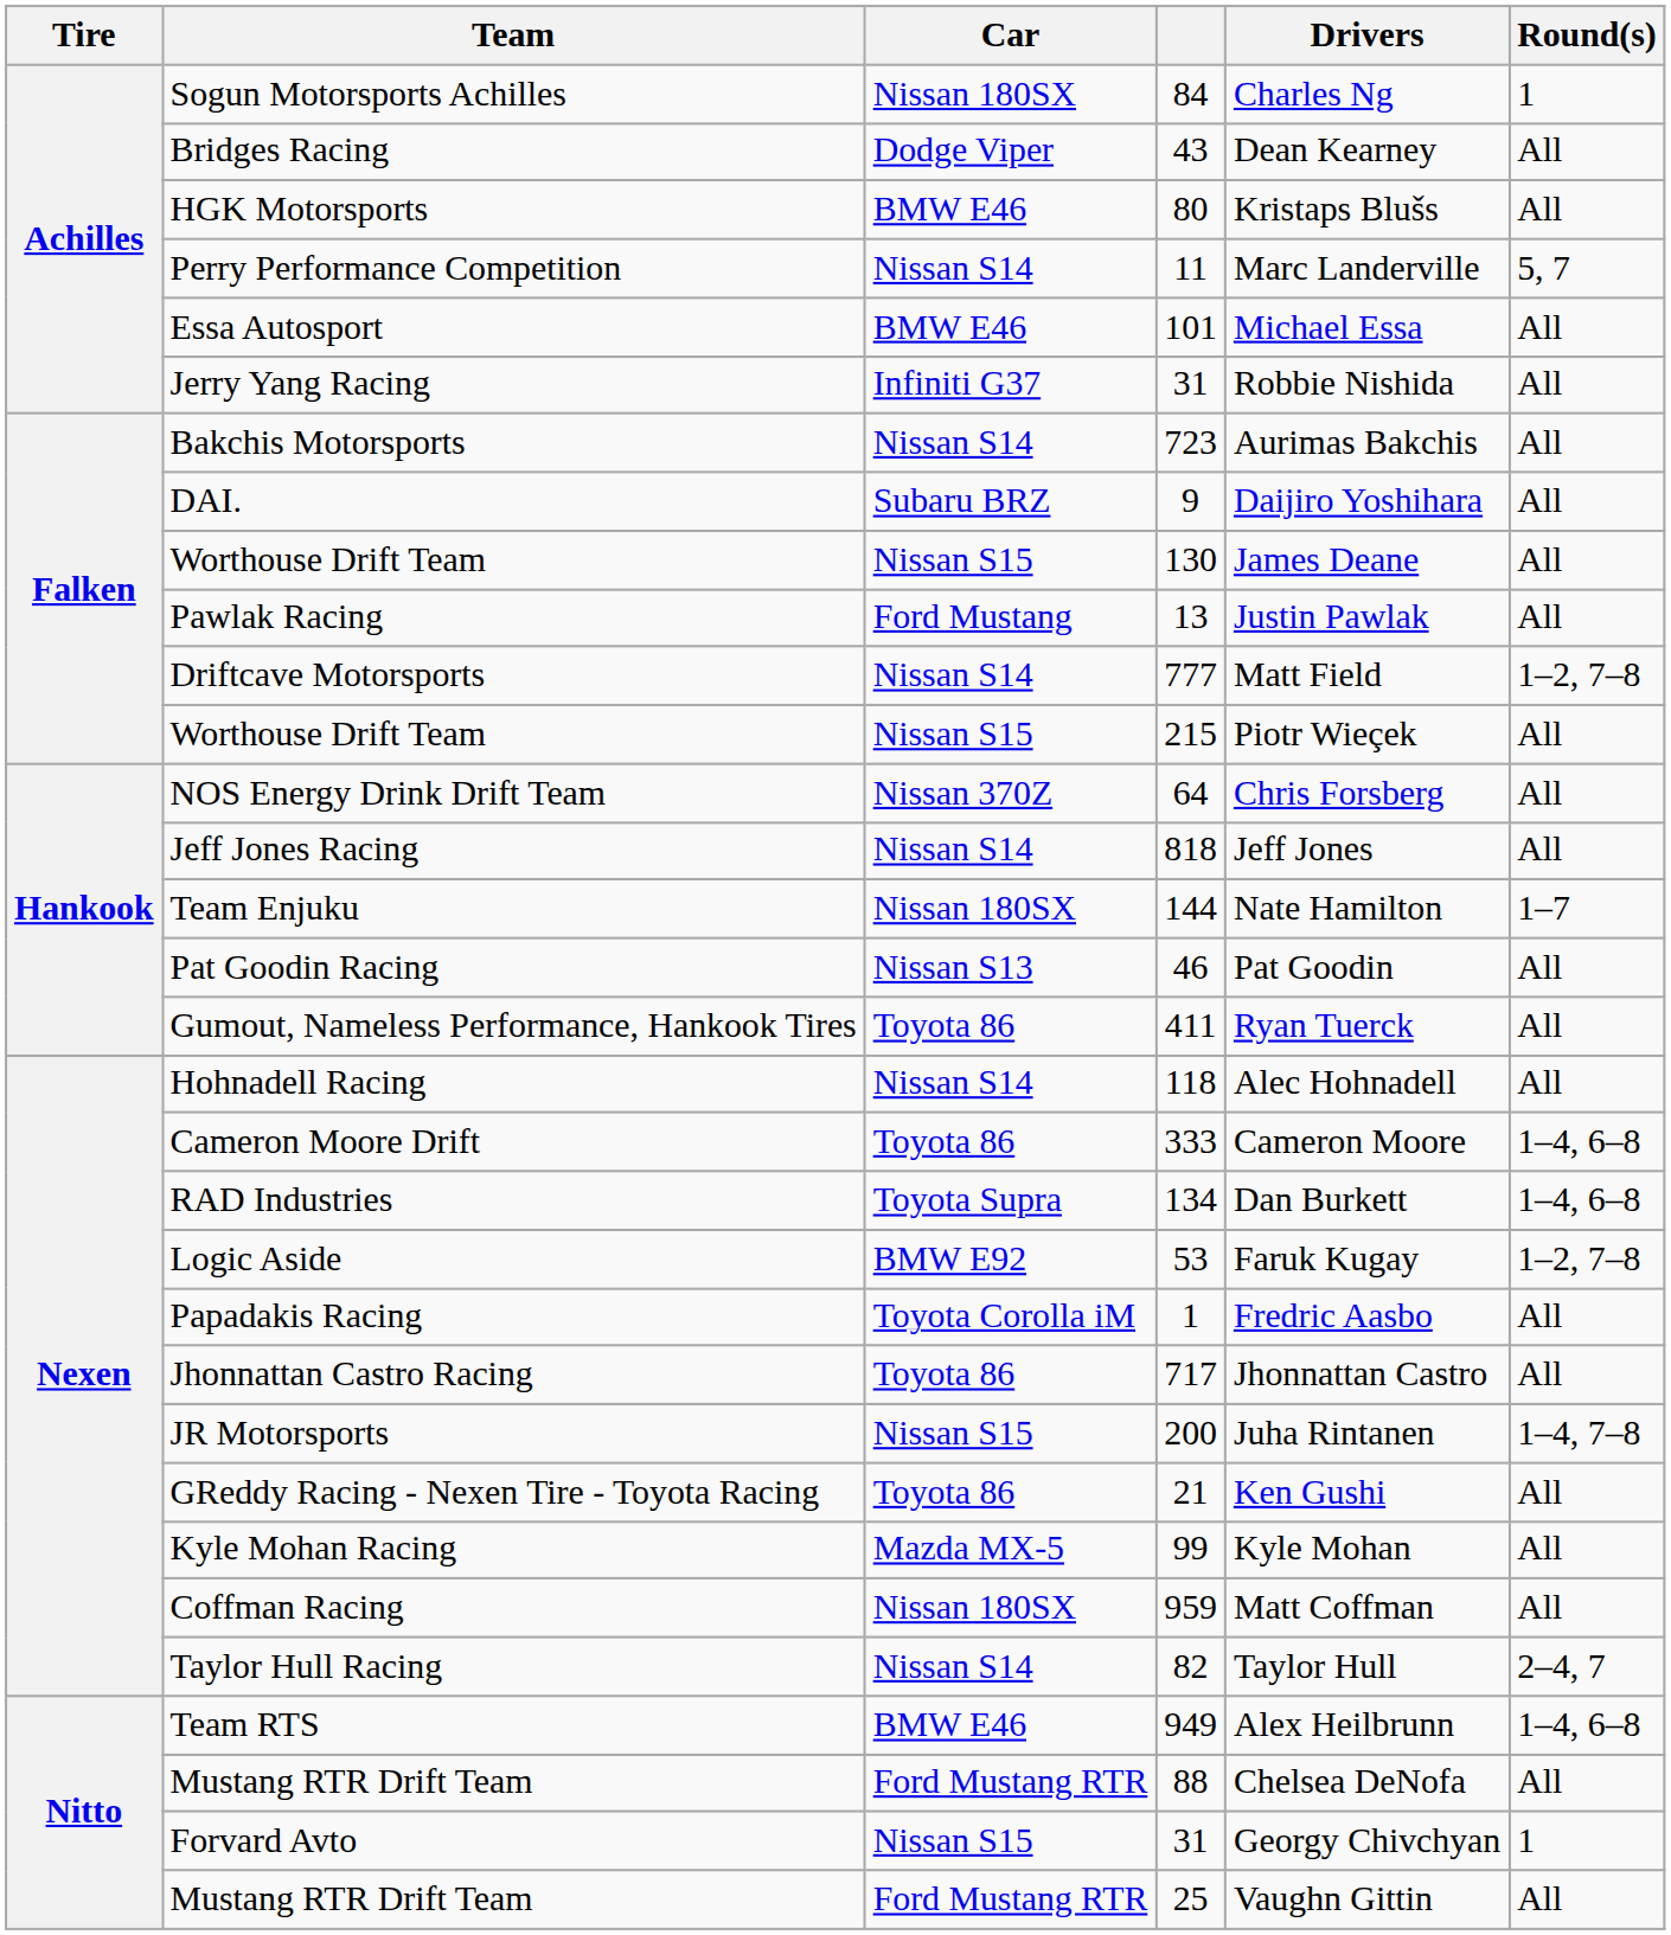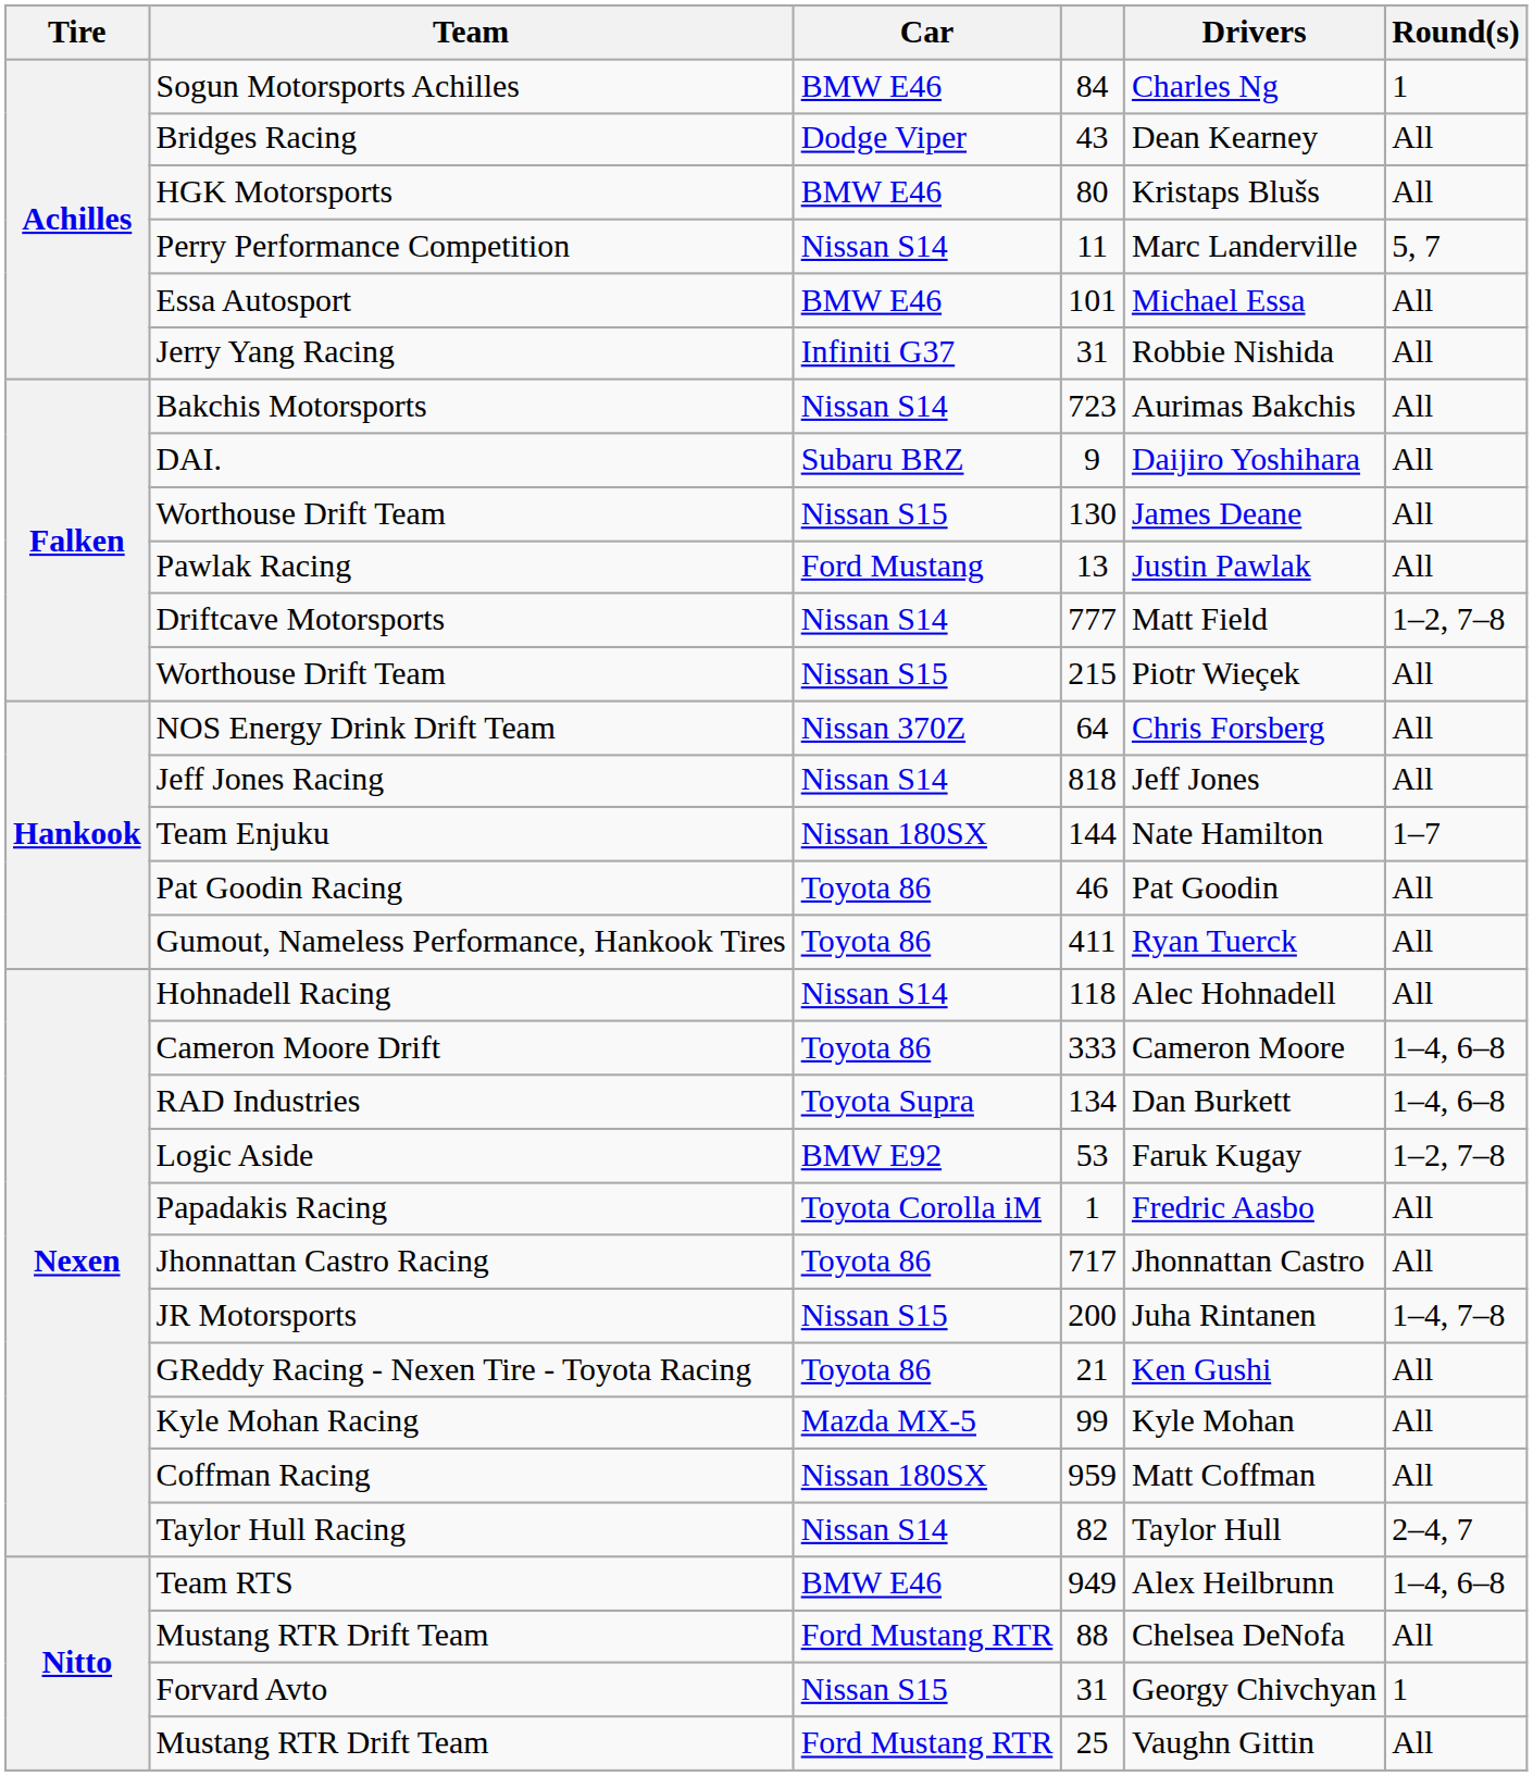Sogun Motorsports Achilles | Car: Nissan 180SX -> BMW E46
Pat Goodin Racing | Car: Nissan S13 -> Toyota 86
